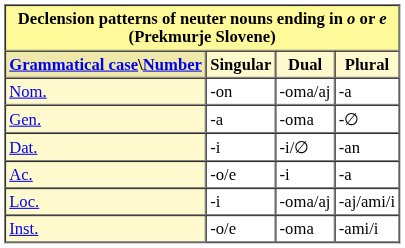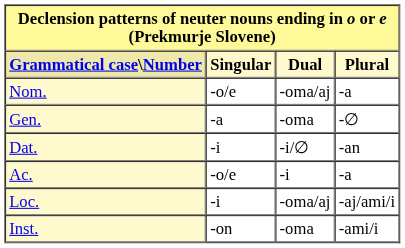Nom. | Singular: -on -> -o/e
Inst. | Singular: -o/e -> -on
